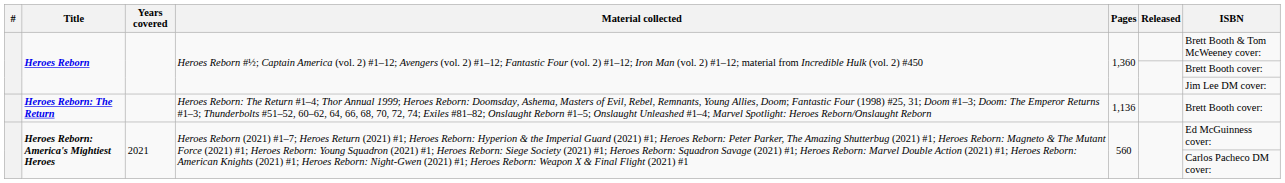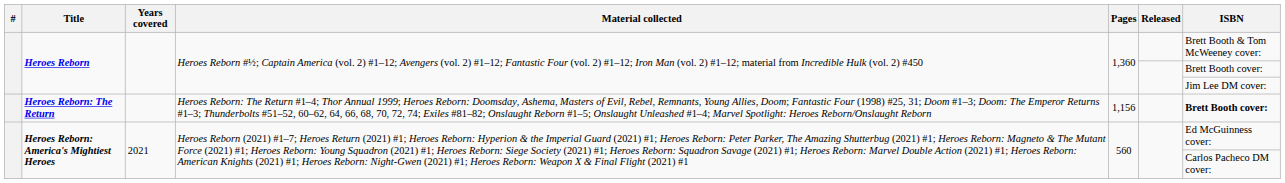Heroes Reborn: The Return | Pages: 1,136 -> 1,156
Heroes Reborn: The Return | ISBN: normal -> bold
